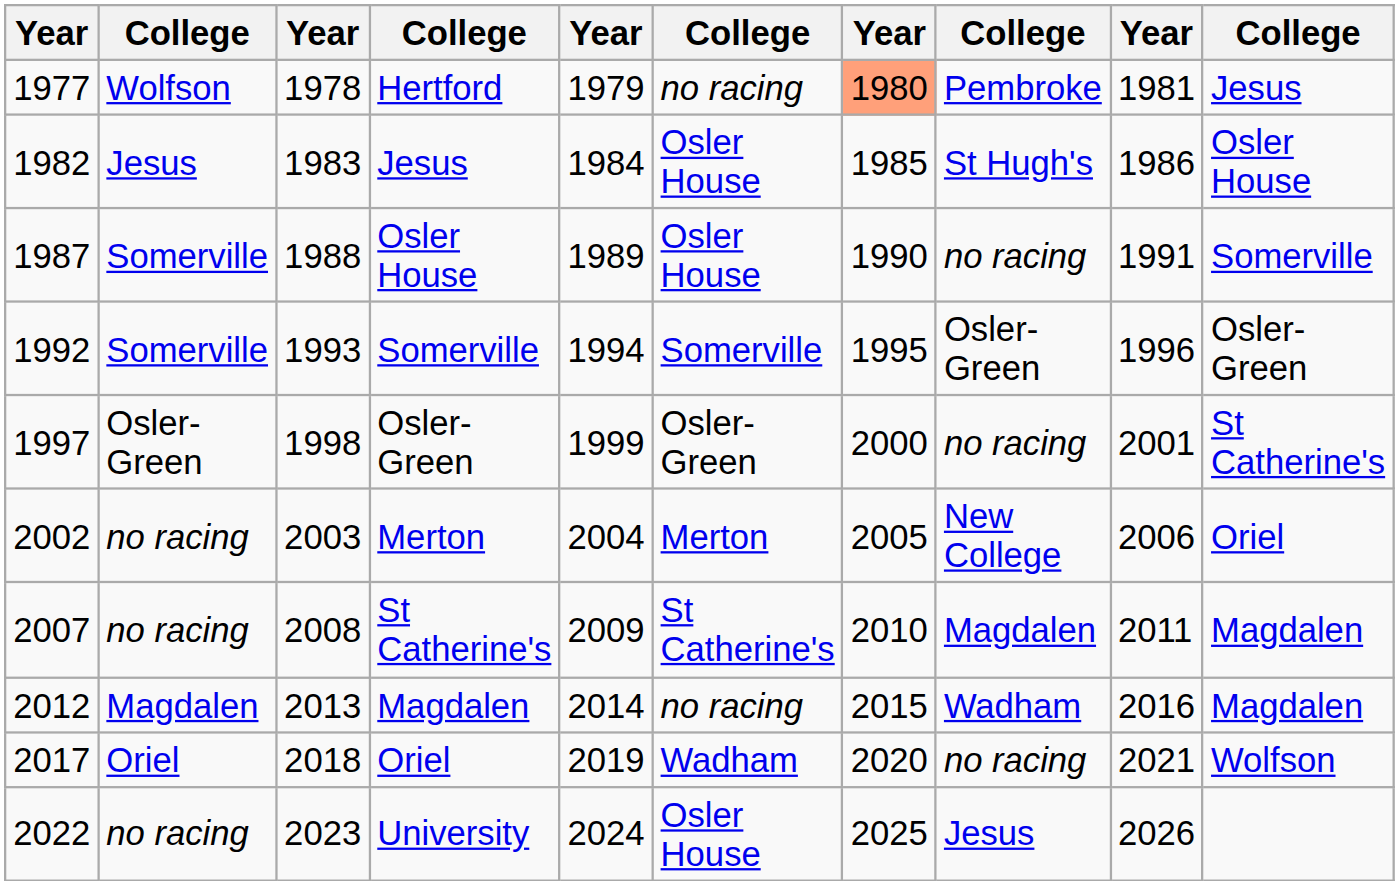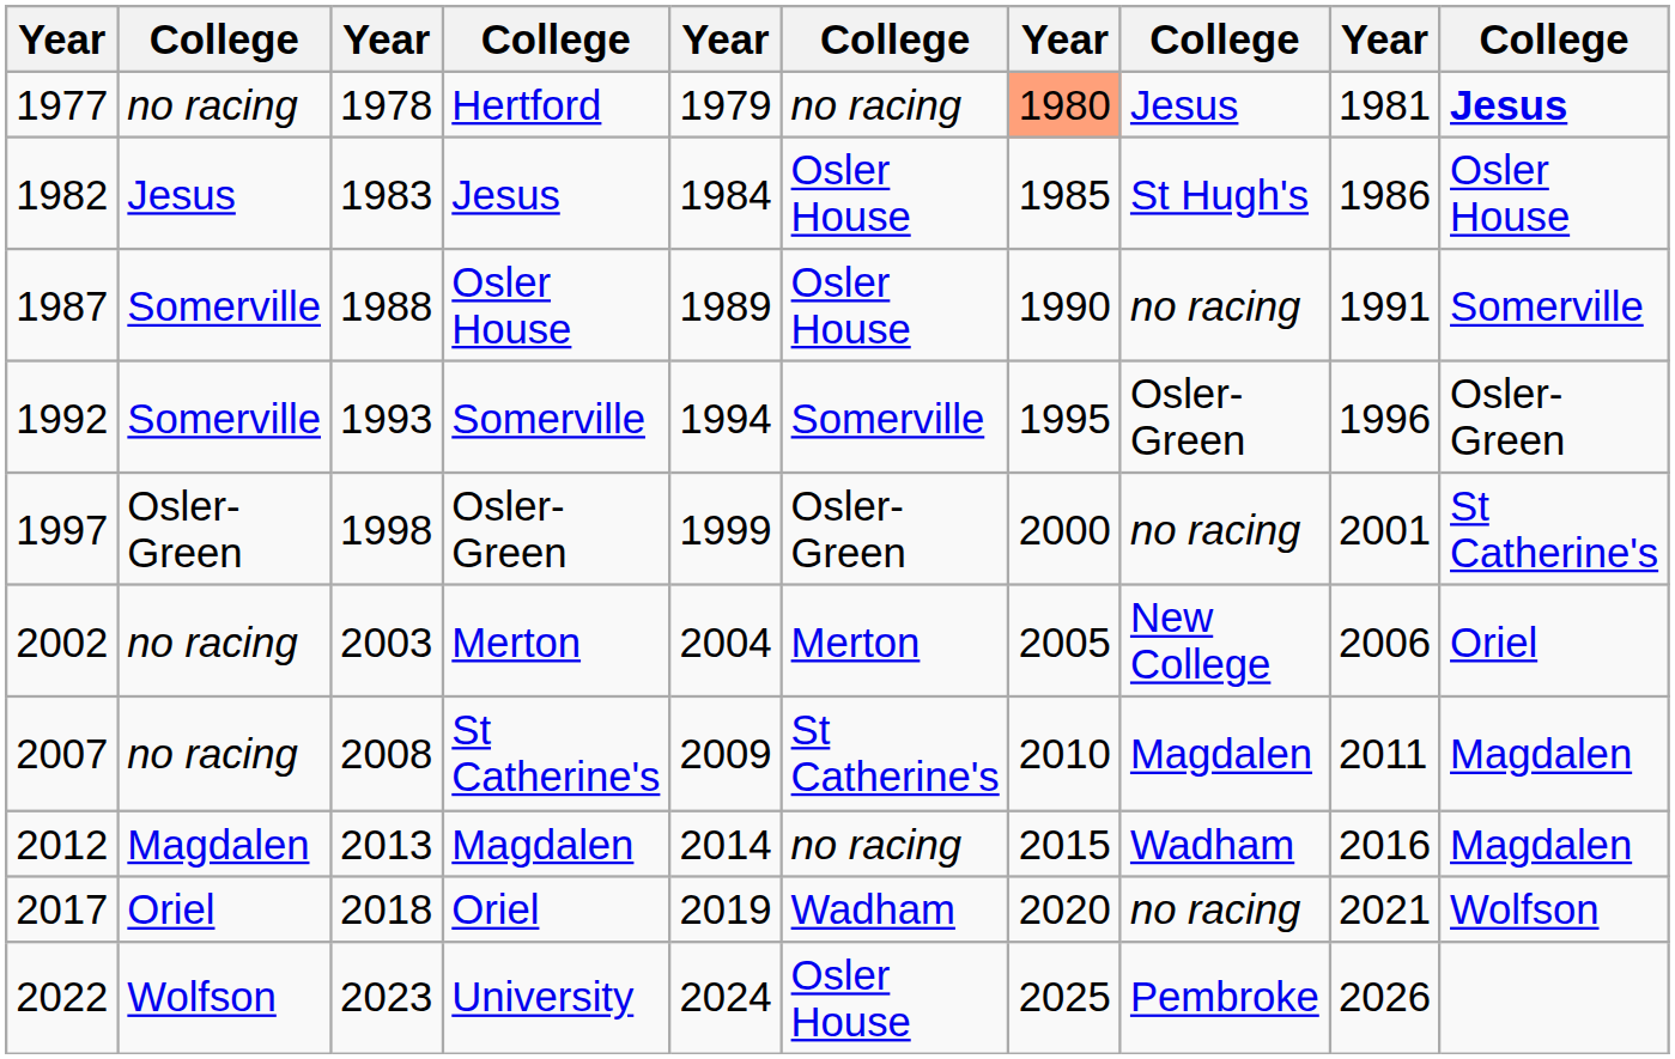Hertford | column 2: Wolfson -> no racing
Hertford | column 8: Pembroke -> Jesus
Hertford | column 10: normal -> bold
University | column 2: no racing -> Wolfson
University | column 8: Jesus -> Pembroke
